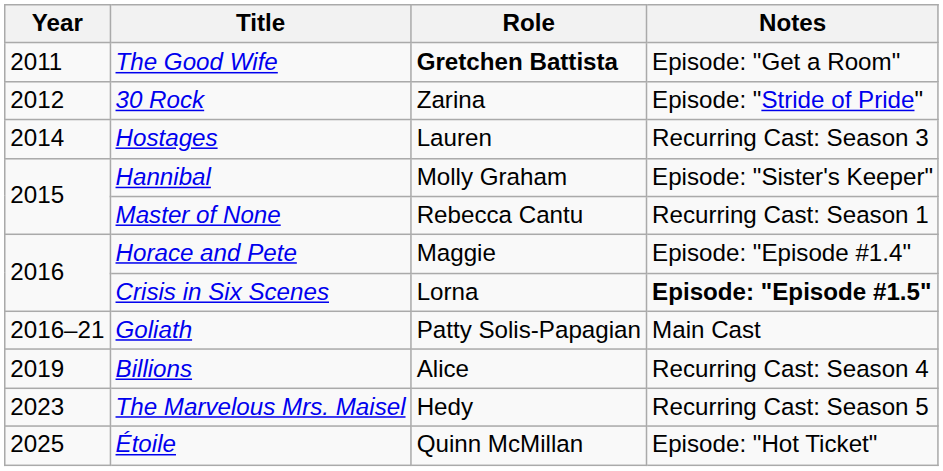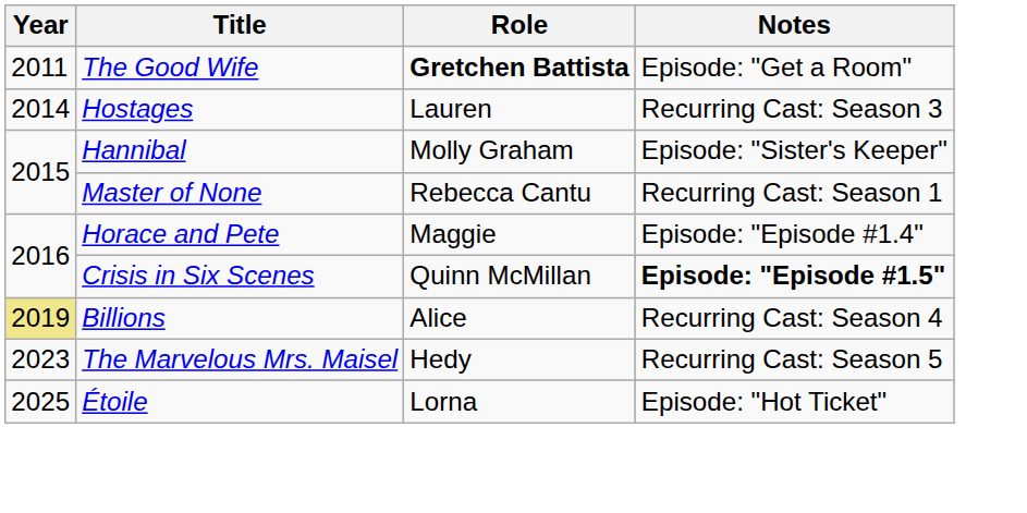- row: 2012 | 30 Rock | Zarina | Episode: "Stride of Pride"
Crisis in Six Scenes | Role: Lorna -> Quinn McMillan
- row: 2016–21 | Goliath | Patty Solis-Papagian | Main Cast
Billions | Year: no background -> khaki background
Étoile | Role: Quinn McMillan -> Lorna
